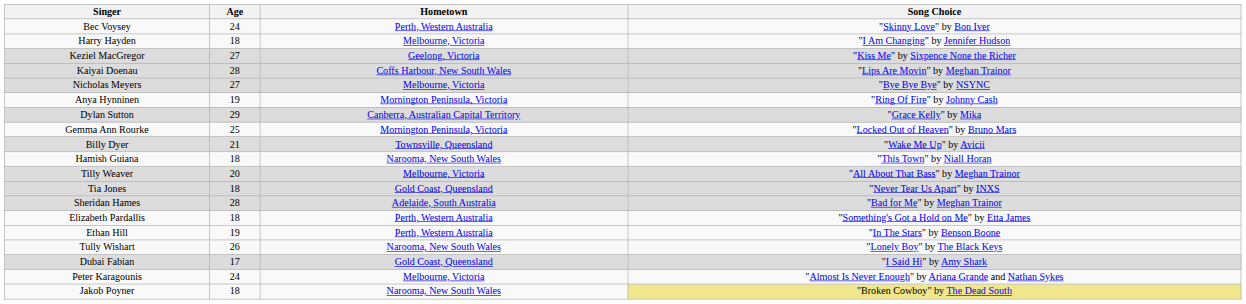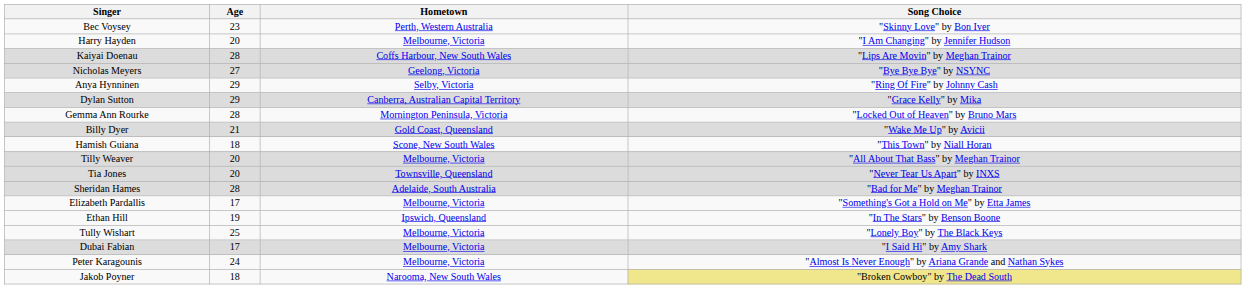Bec Voysey | Age: 24 -> 23
Harry Hayden | Age: 18 -> 20
- row: Keziel MacGregor | 27 | Geelong, Victoria | "Kiss Me" by Sixpence None the Richer
Nicholas Meyers | Hometown: Melbourne, Victoria -> Geelong, Victoria
Anya Hynninen | Age: 19 -> 29
Anya Hynninen | Hometown: Mornington Peninsula, Victoria -> Selby, Victoria
Gemma Ann Rourke | Age: 25 -> 28
Billy Dyer | Hometown: Townsville, Queensland -> Gold Coast, Queensland
Hamish Guiana | Hometown: Narooma, New South Wales -> Scone, New South Wales
Tia Jones | Age: 18 -> 20
Tia Jones | Hometown: Gold Coast, Queensland -> Townsville, Queensland
Elizabeth Pardallis | Age: 18 -> 17
Elizabeth Pardallis | Hometown: Perth, Western Australia -> Melbourne, Victoria
Ethan Hill | Hometown: Perth, Western Australia -> Ipswich, Queensland
Tully Wishart | Age: 26 -> 25
Tully Wishart | Hometown: Narooma, New South Wales -> Melbourne, Victoria
Dubai Fabian | Hometown: Gold Coast, Queensland -> Melbourne, Victoria
